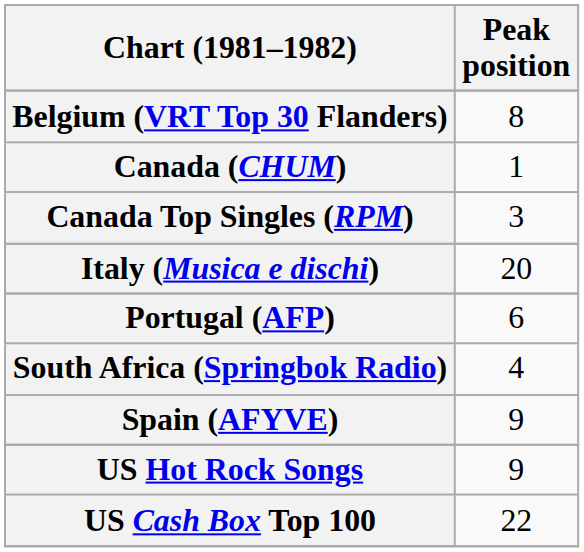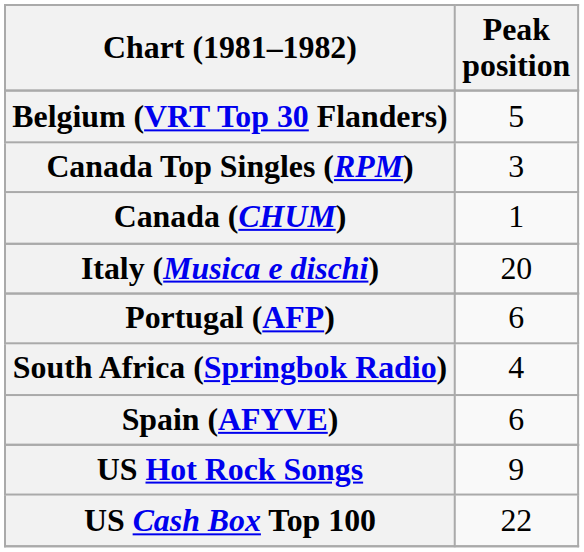Belgium (VRT Top 30 Flanders) | Peak position: 8 -> 5
rows swapped: Canada (CHUM) <-> Canada Top Singles (RPM)
Spain (AFYVE) | Peak position: 9 -> 6
